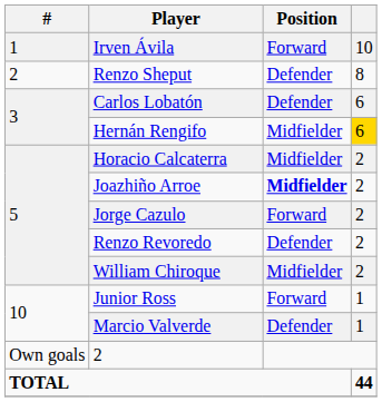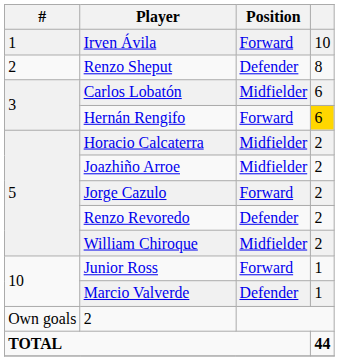Carlos Lobatón | Position: Defender -> Midfielder
Hernán Rengifo | Position: Midfielder -> Forward
Joazhiño Arroe | Position: bold -> normal
